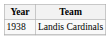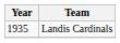Landis Cardinals | Year: 1938 -> 1935
